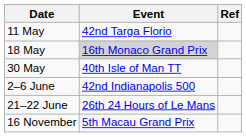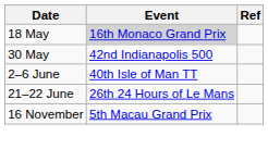- row: 11 May | 42nd Targa Florio
30 May | Event: 40th Isle of Man TT -> 42nd Indianapolis 500
2–6 June | Event: 42nd Indianapolis 500 -> 40th Isle of Man TT
